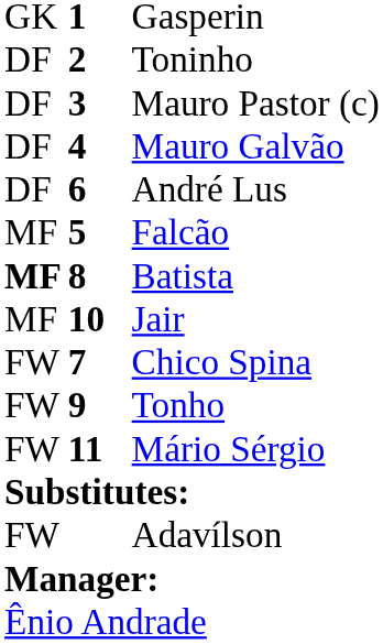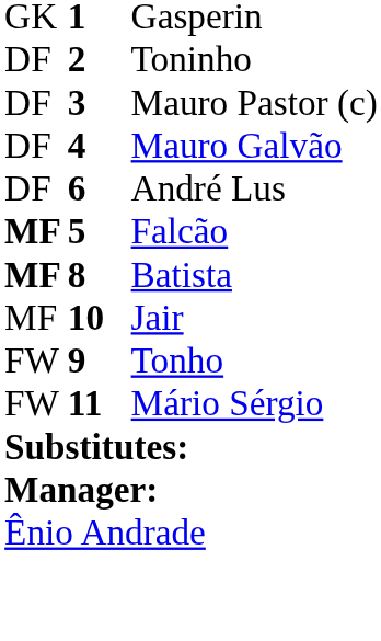Falcão | column 1: normal -> bold
- row: FW | 7 | Chico Spina
- row: FW | Adavílson
